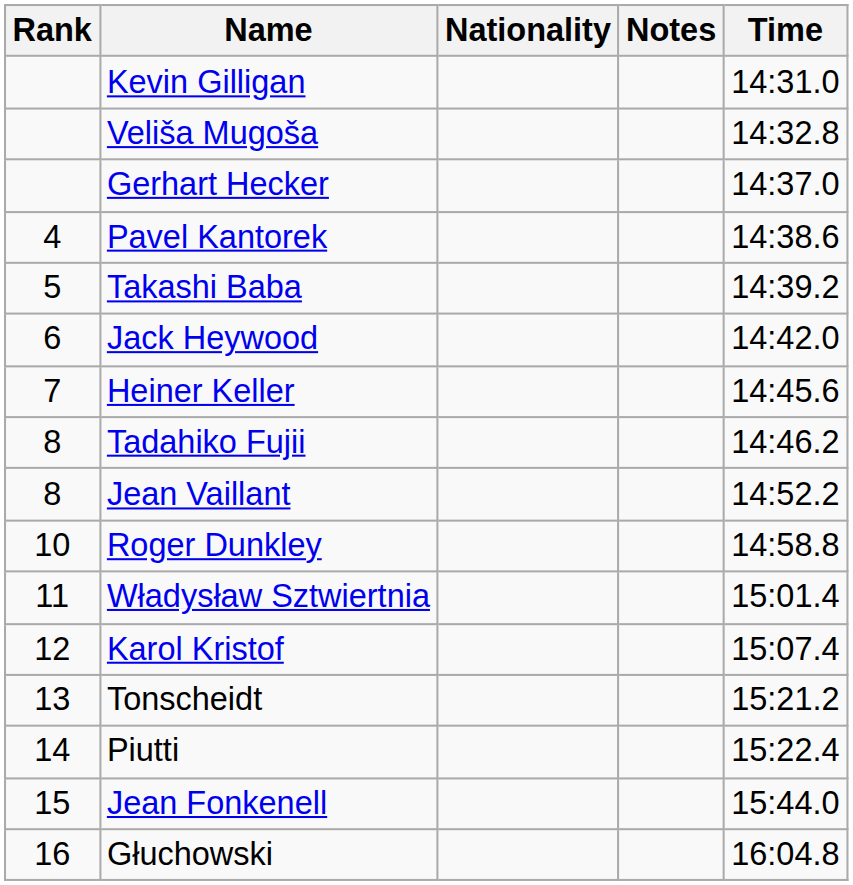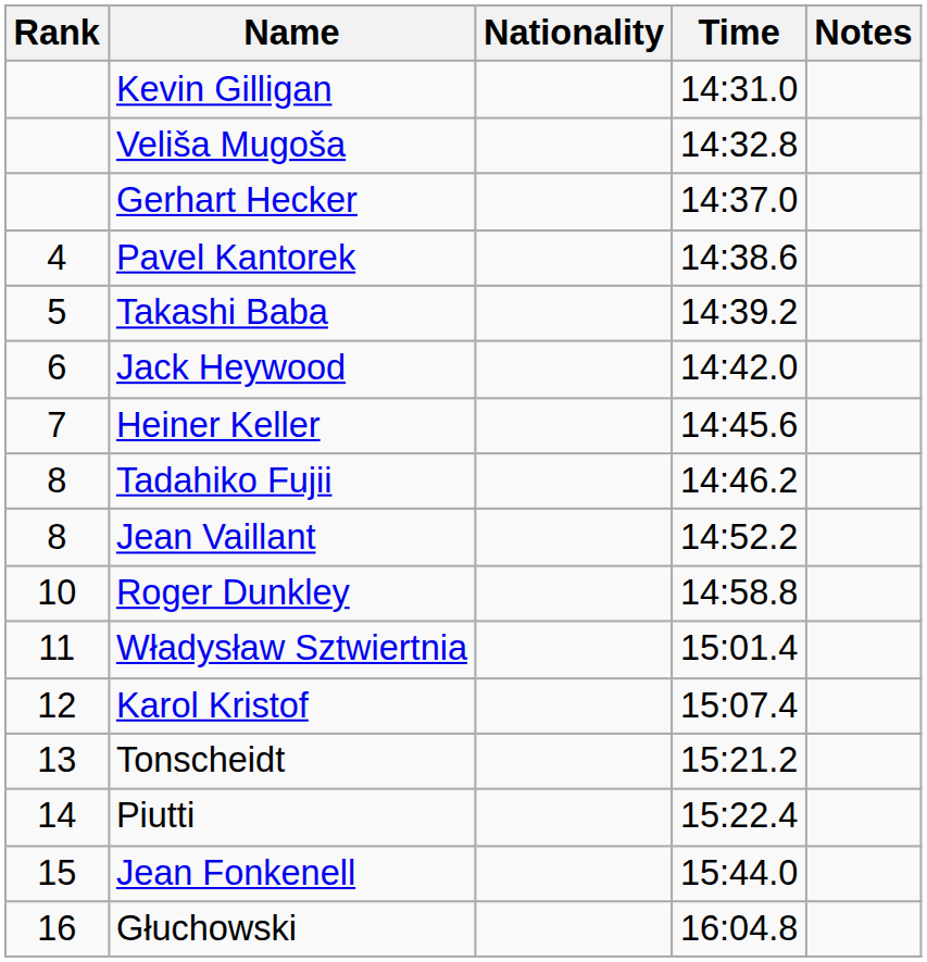columns swapped: Time <-> Notes
